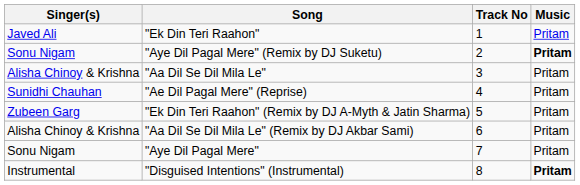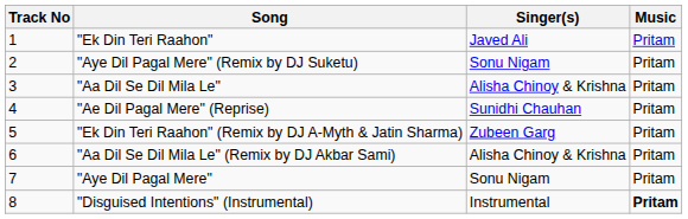columns swapped: Track No <-> Singer(s)
"Aye Dil Pagal Mere" (Remix by DJ Suketu) | Music: bold -> normal
